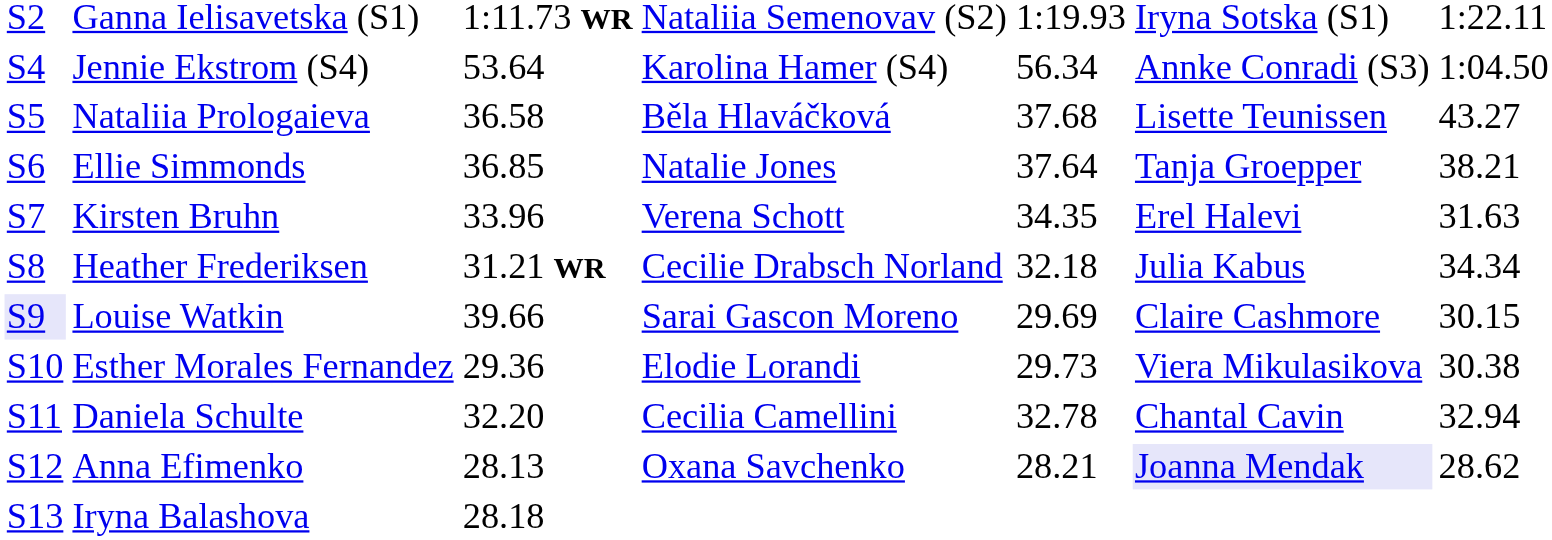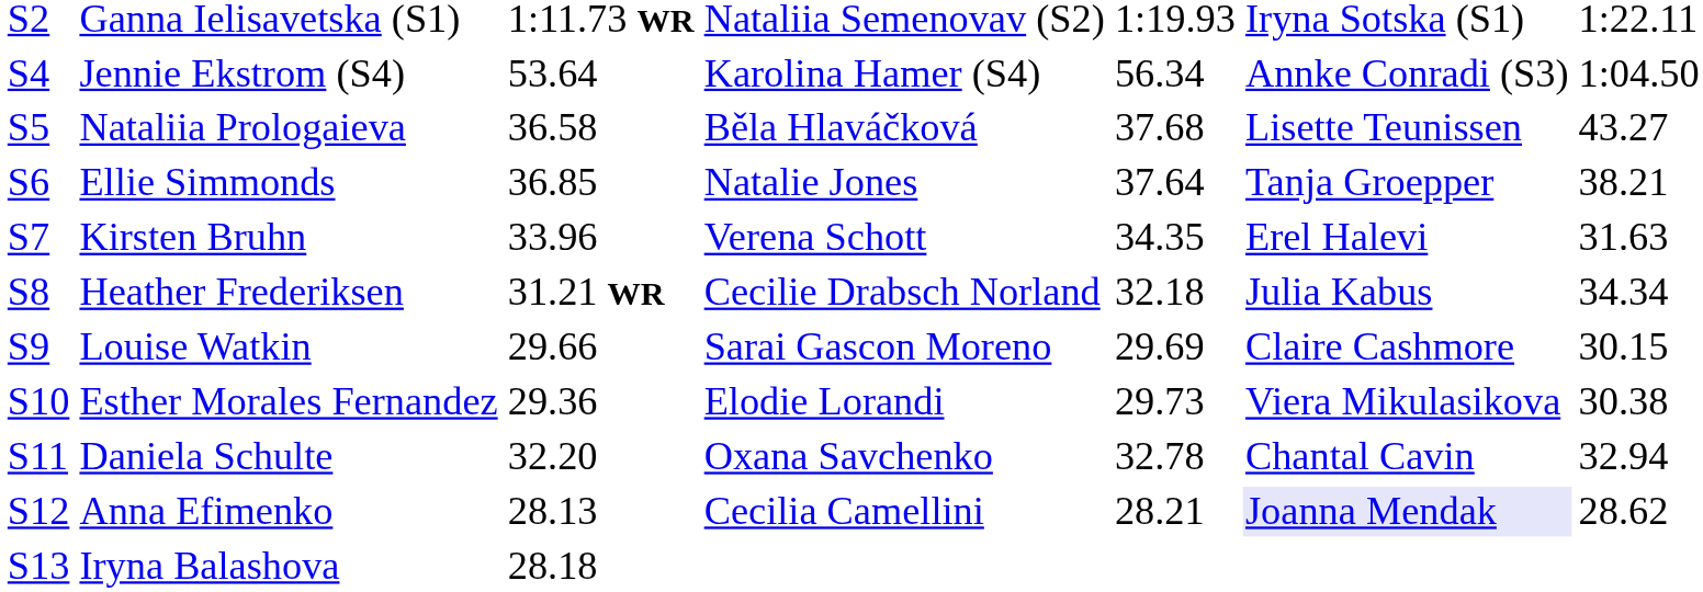Louise Watkin | column 1: lavender background -> no background
Louise Watkin | column 3: 39.66 -> 29.66
Daniela Schulte | column 4: Cecilia Camellini -> Oxana Savchenko
Anna Efimenko | column 4: Oxana Savchenko -> Cecilia Camellini
